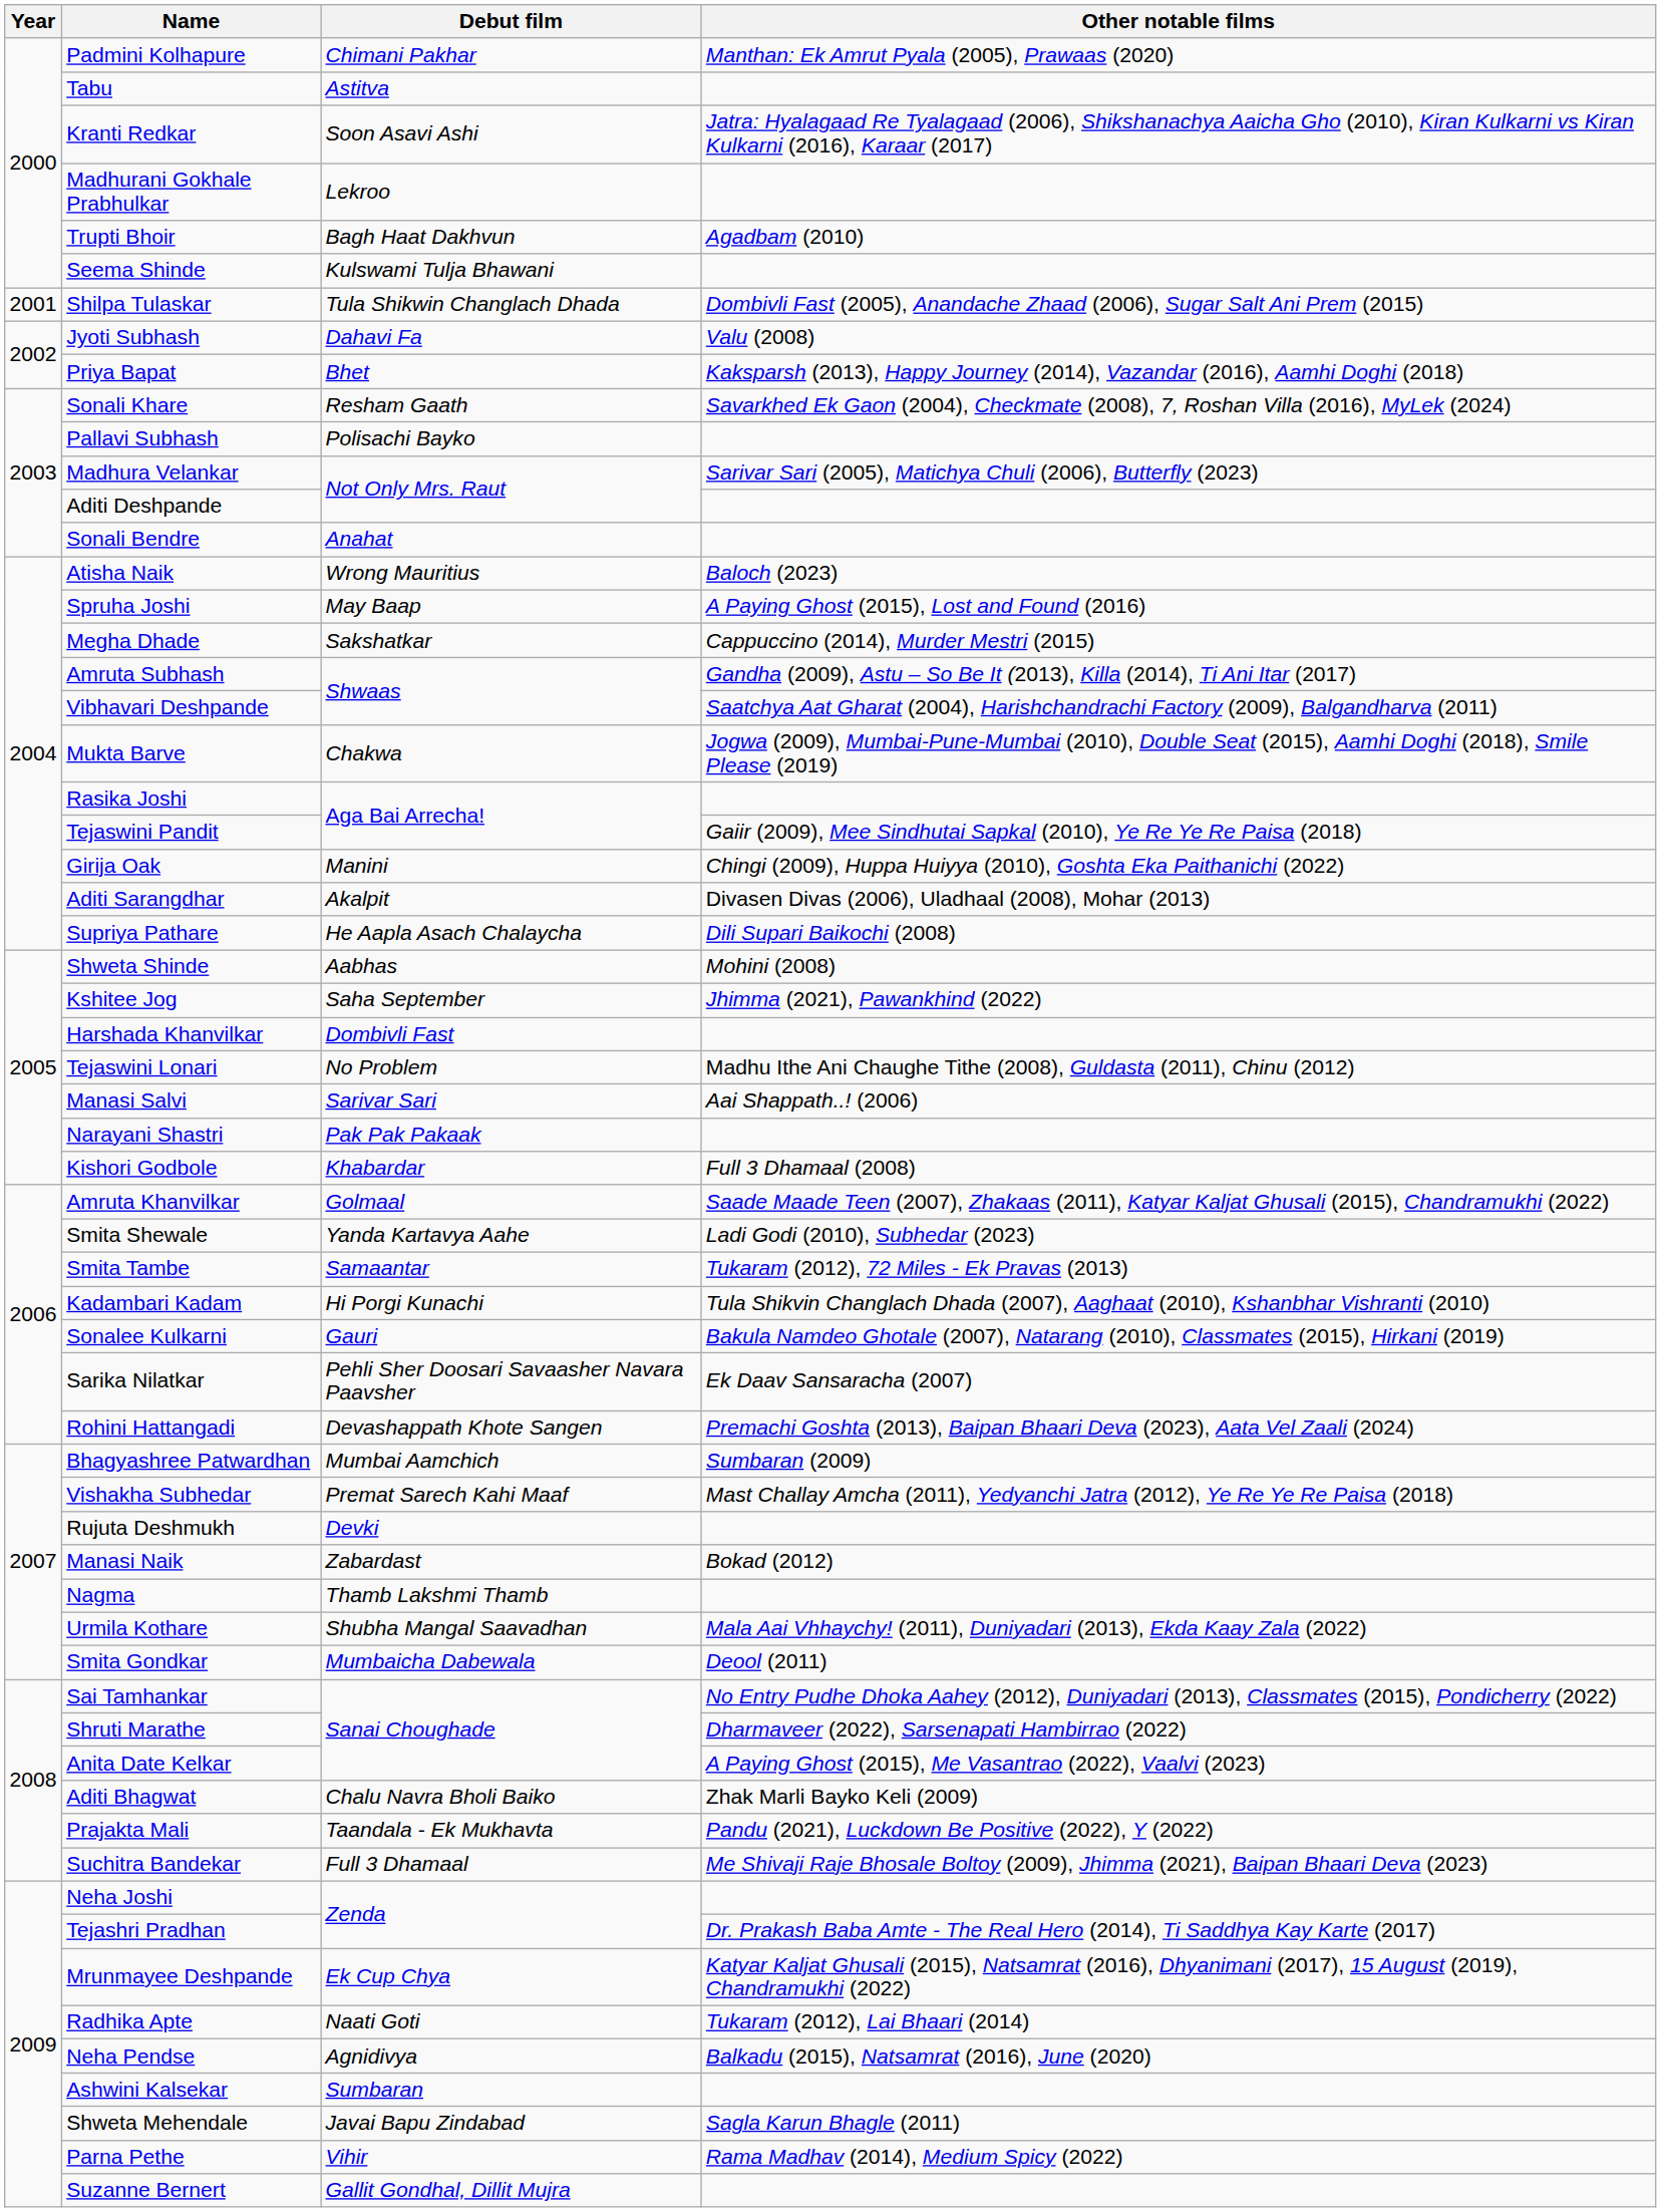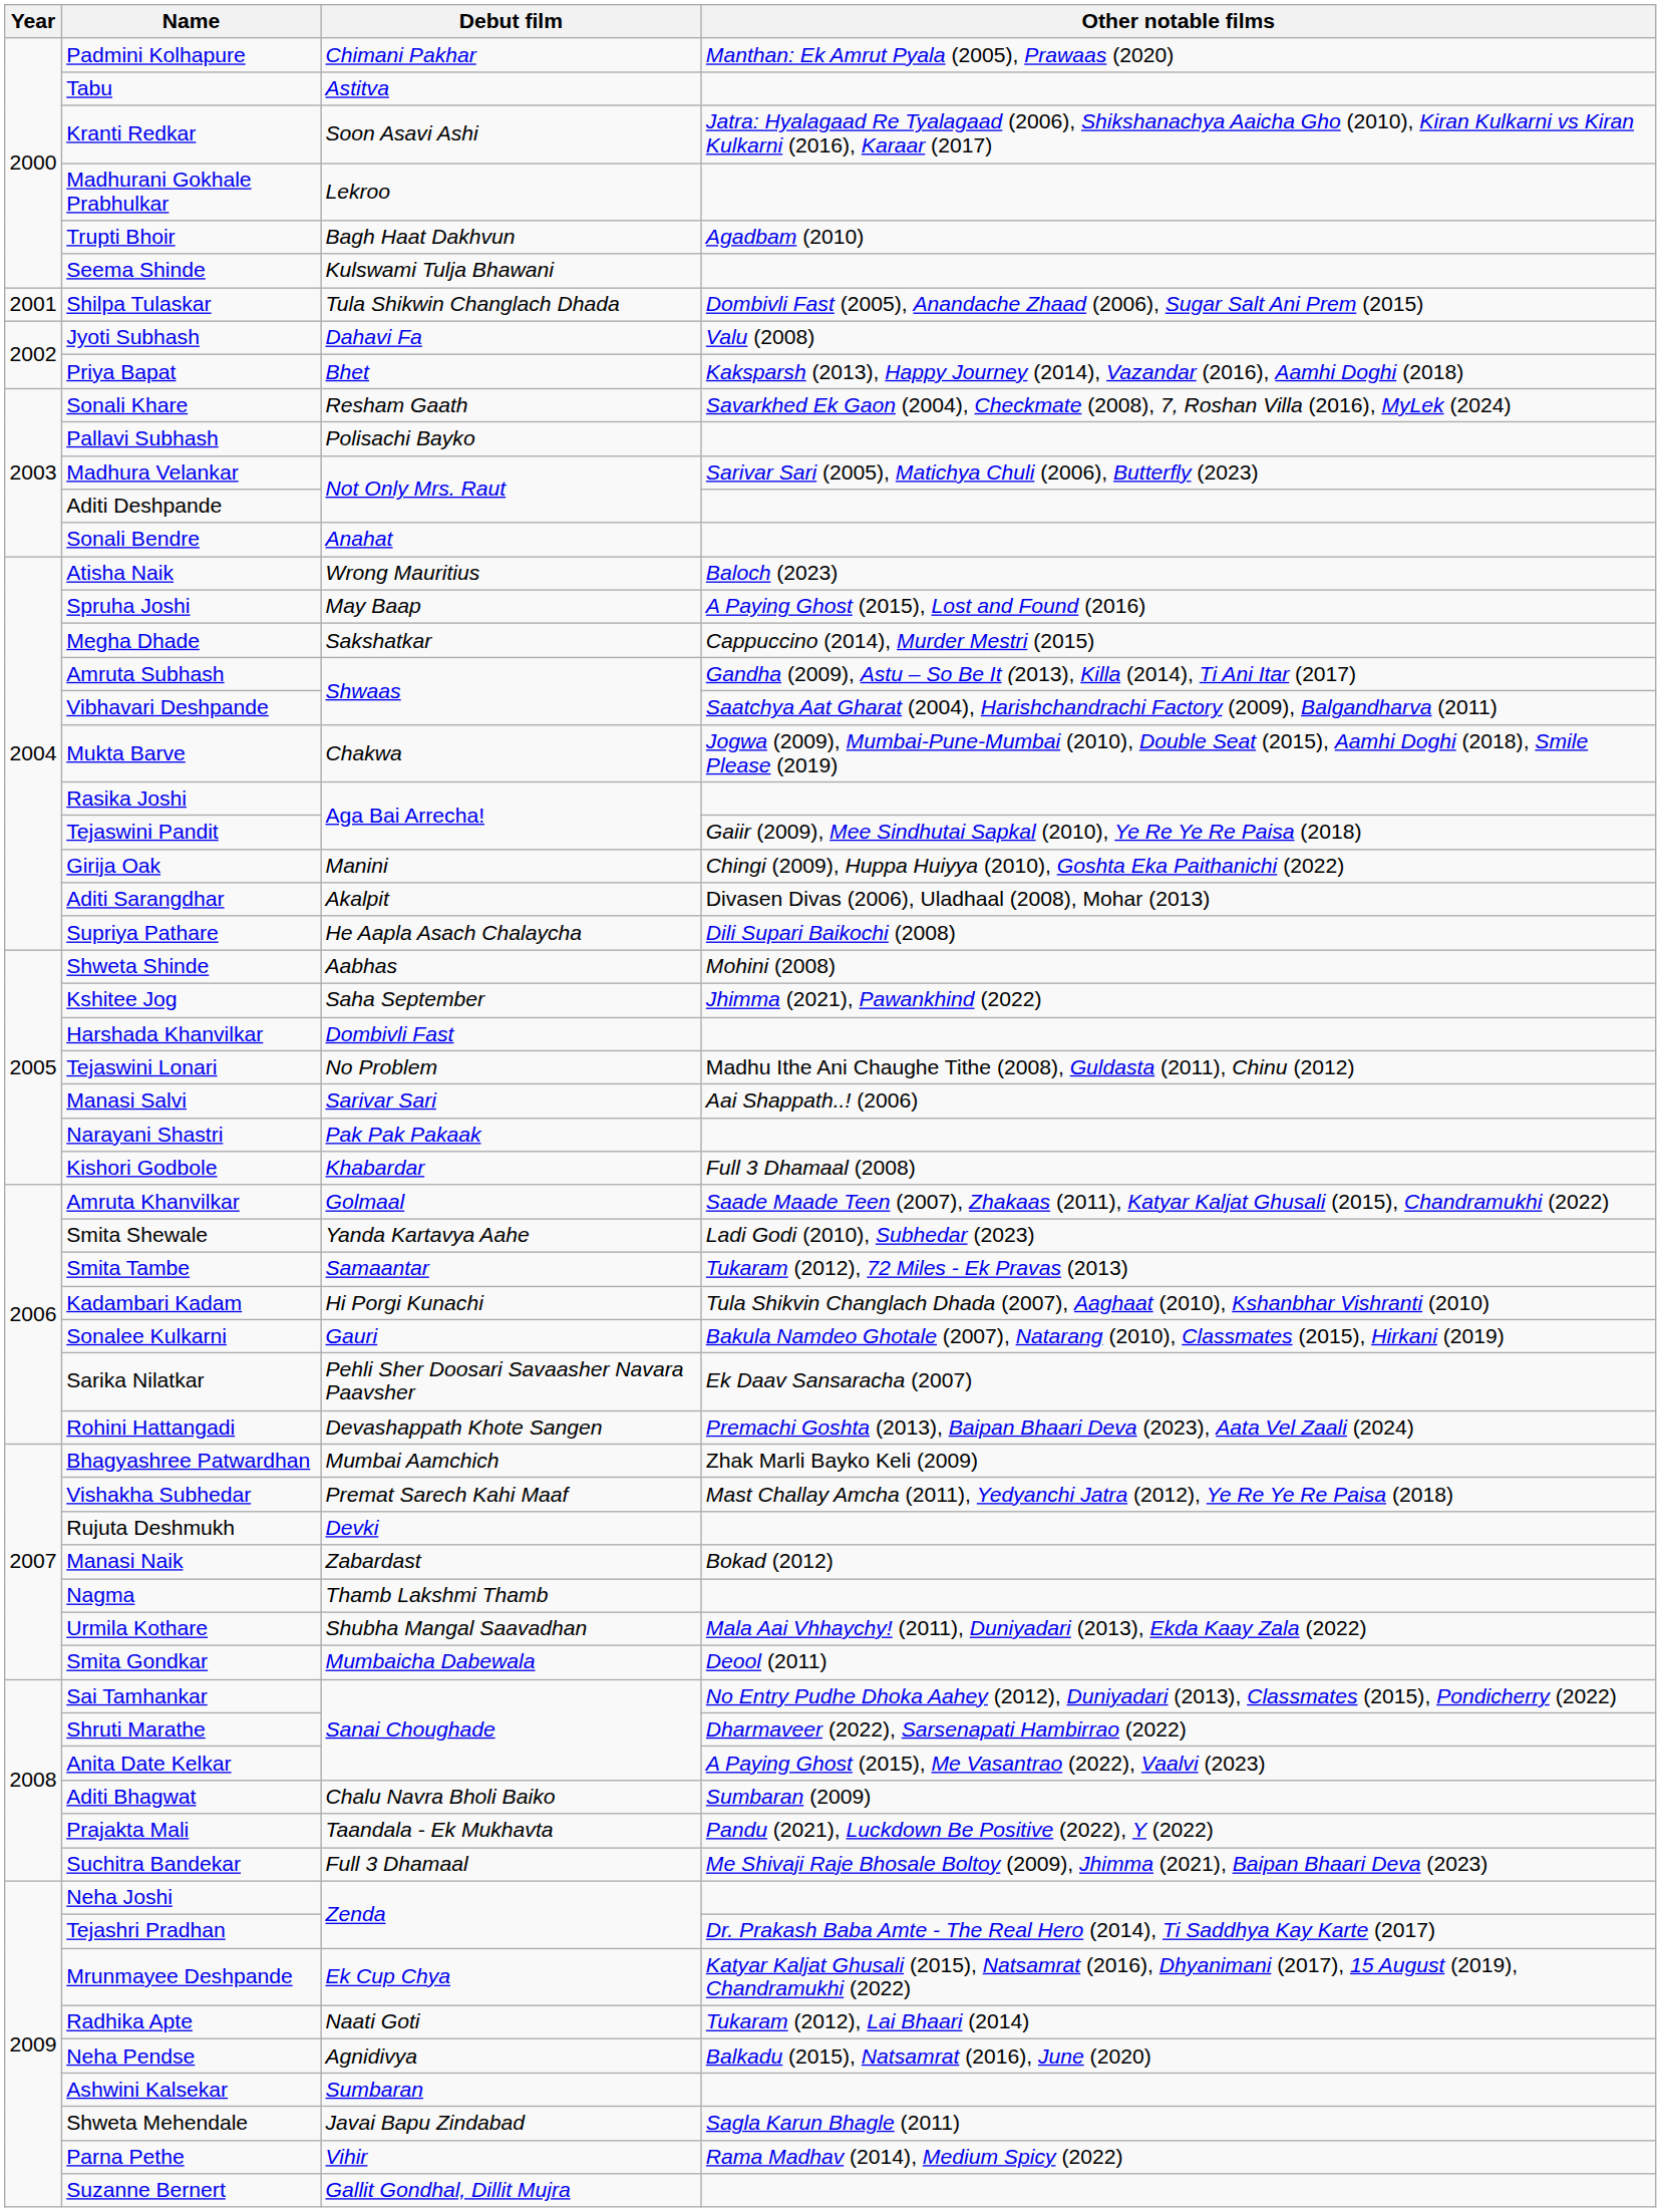Bhagyashree Patwardhan | Other notable films: Sumbaran (2009) -> Zhak Marli Bayko Keli (2009)
Aditi Bhagwat | Other notable films: Zhak Marli Bayko Keli (2009) -> Sumbaran (2009)
